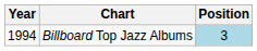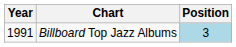Billboard Top Jazz Albums | Year: 1994 -> 1991
